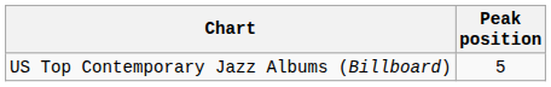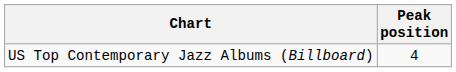US Top Contemporary Jazz Albums (Billboard) | Peak position: 5 -> 4
